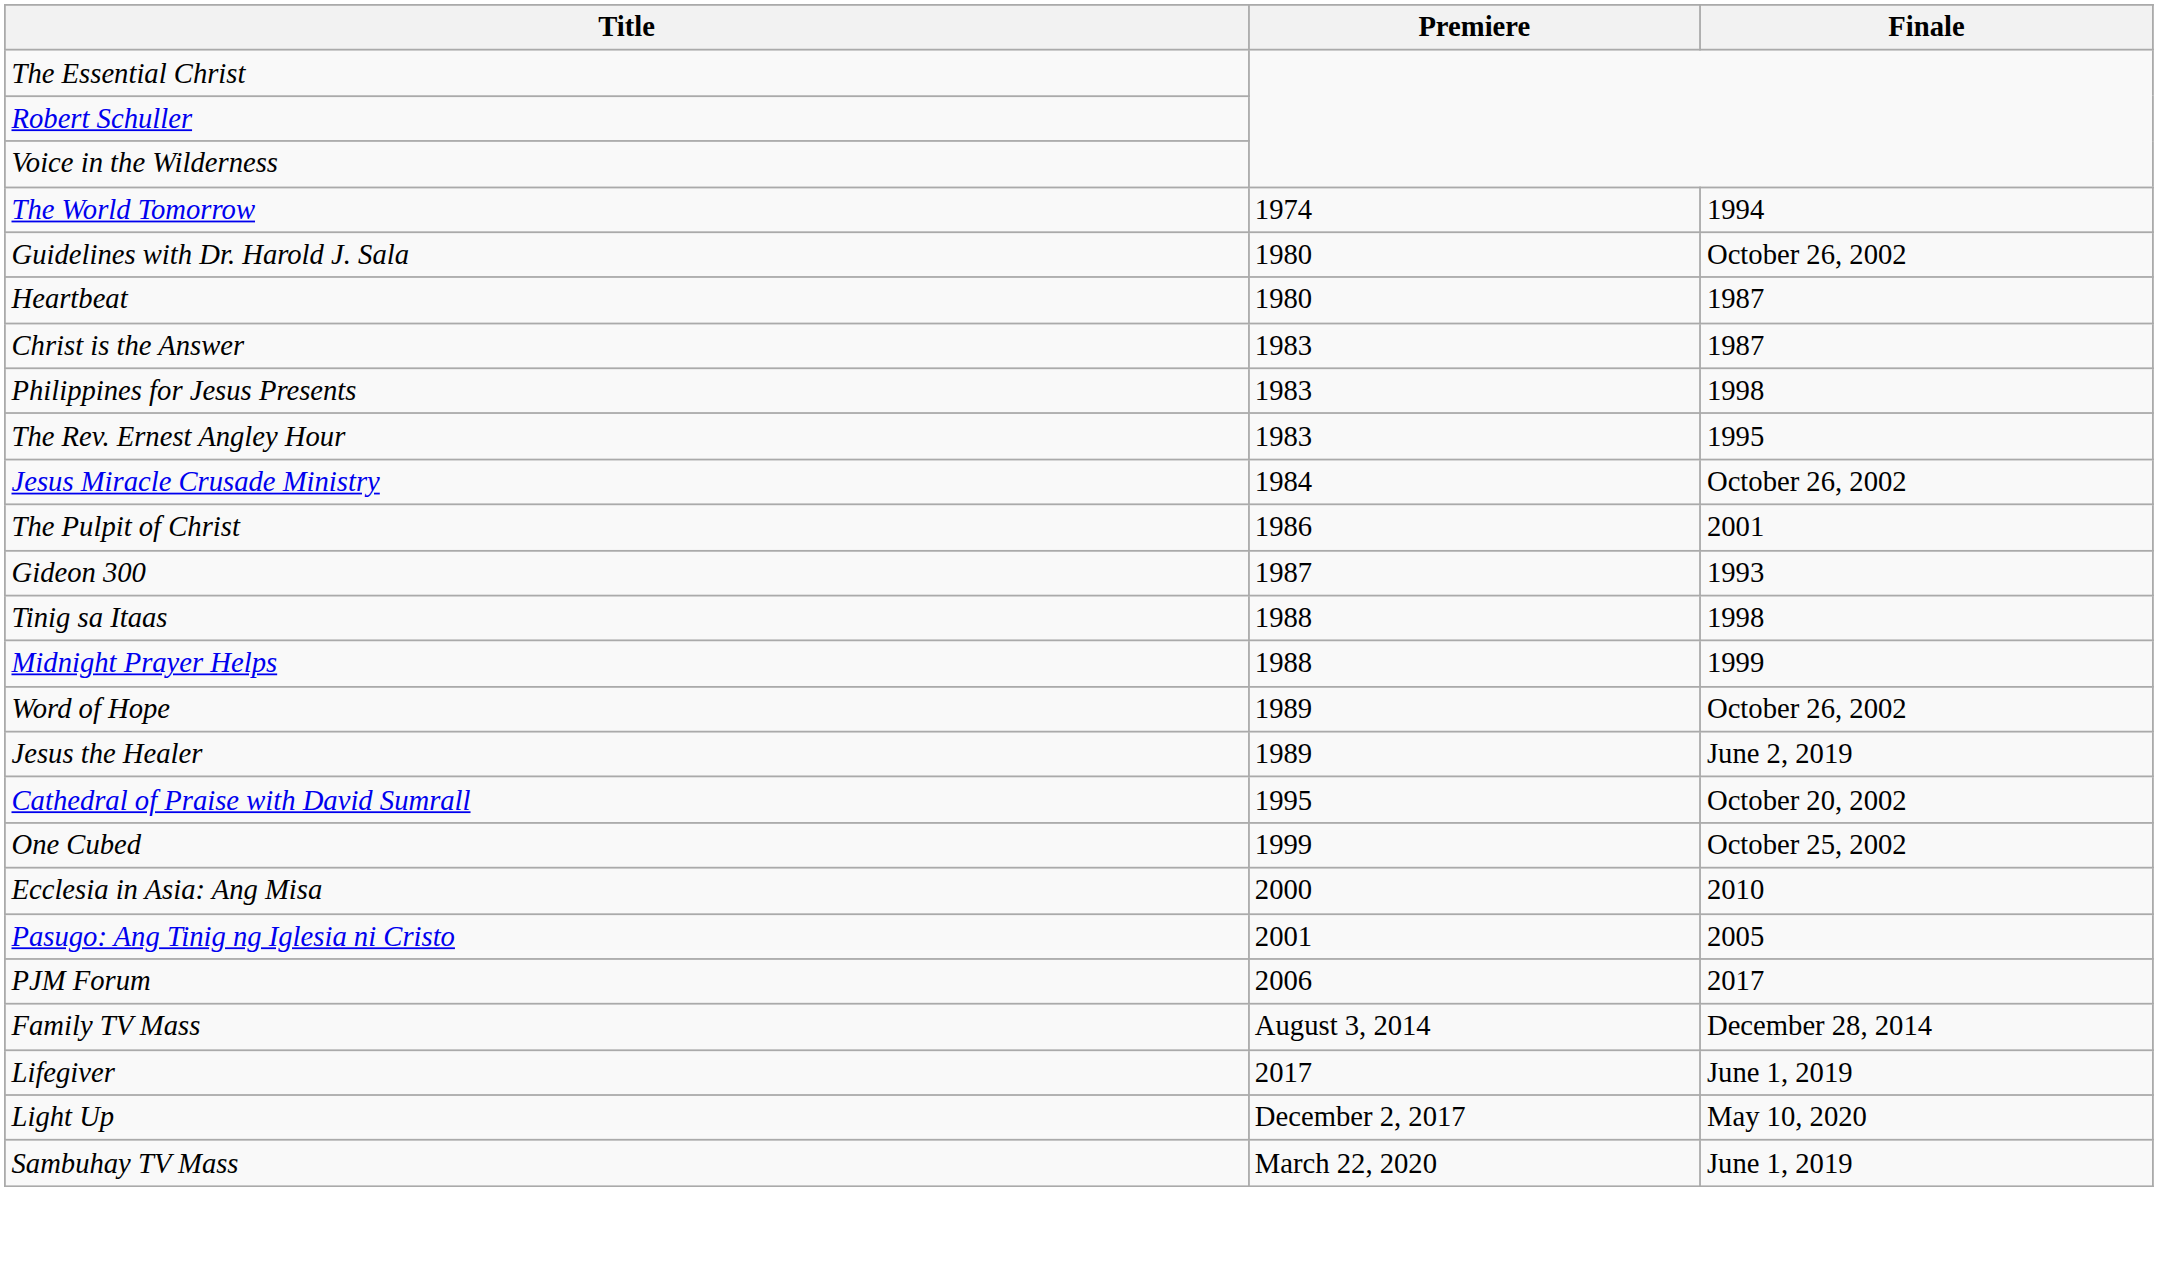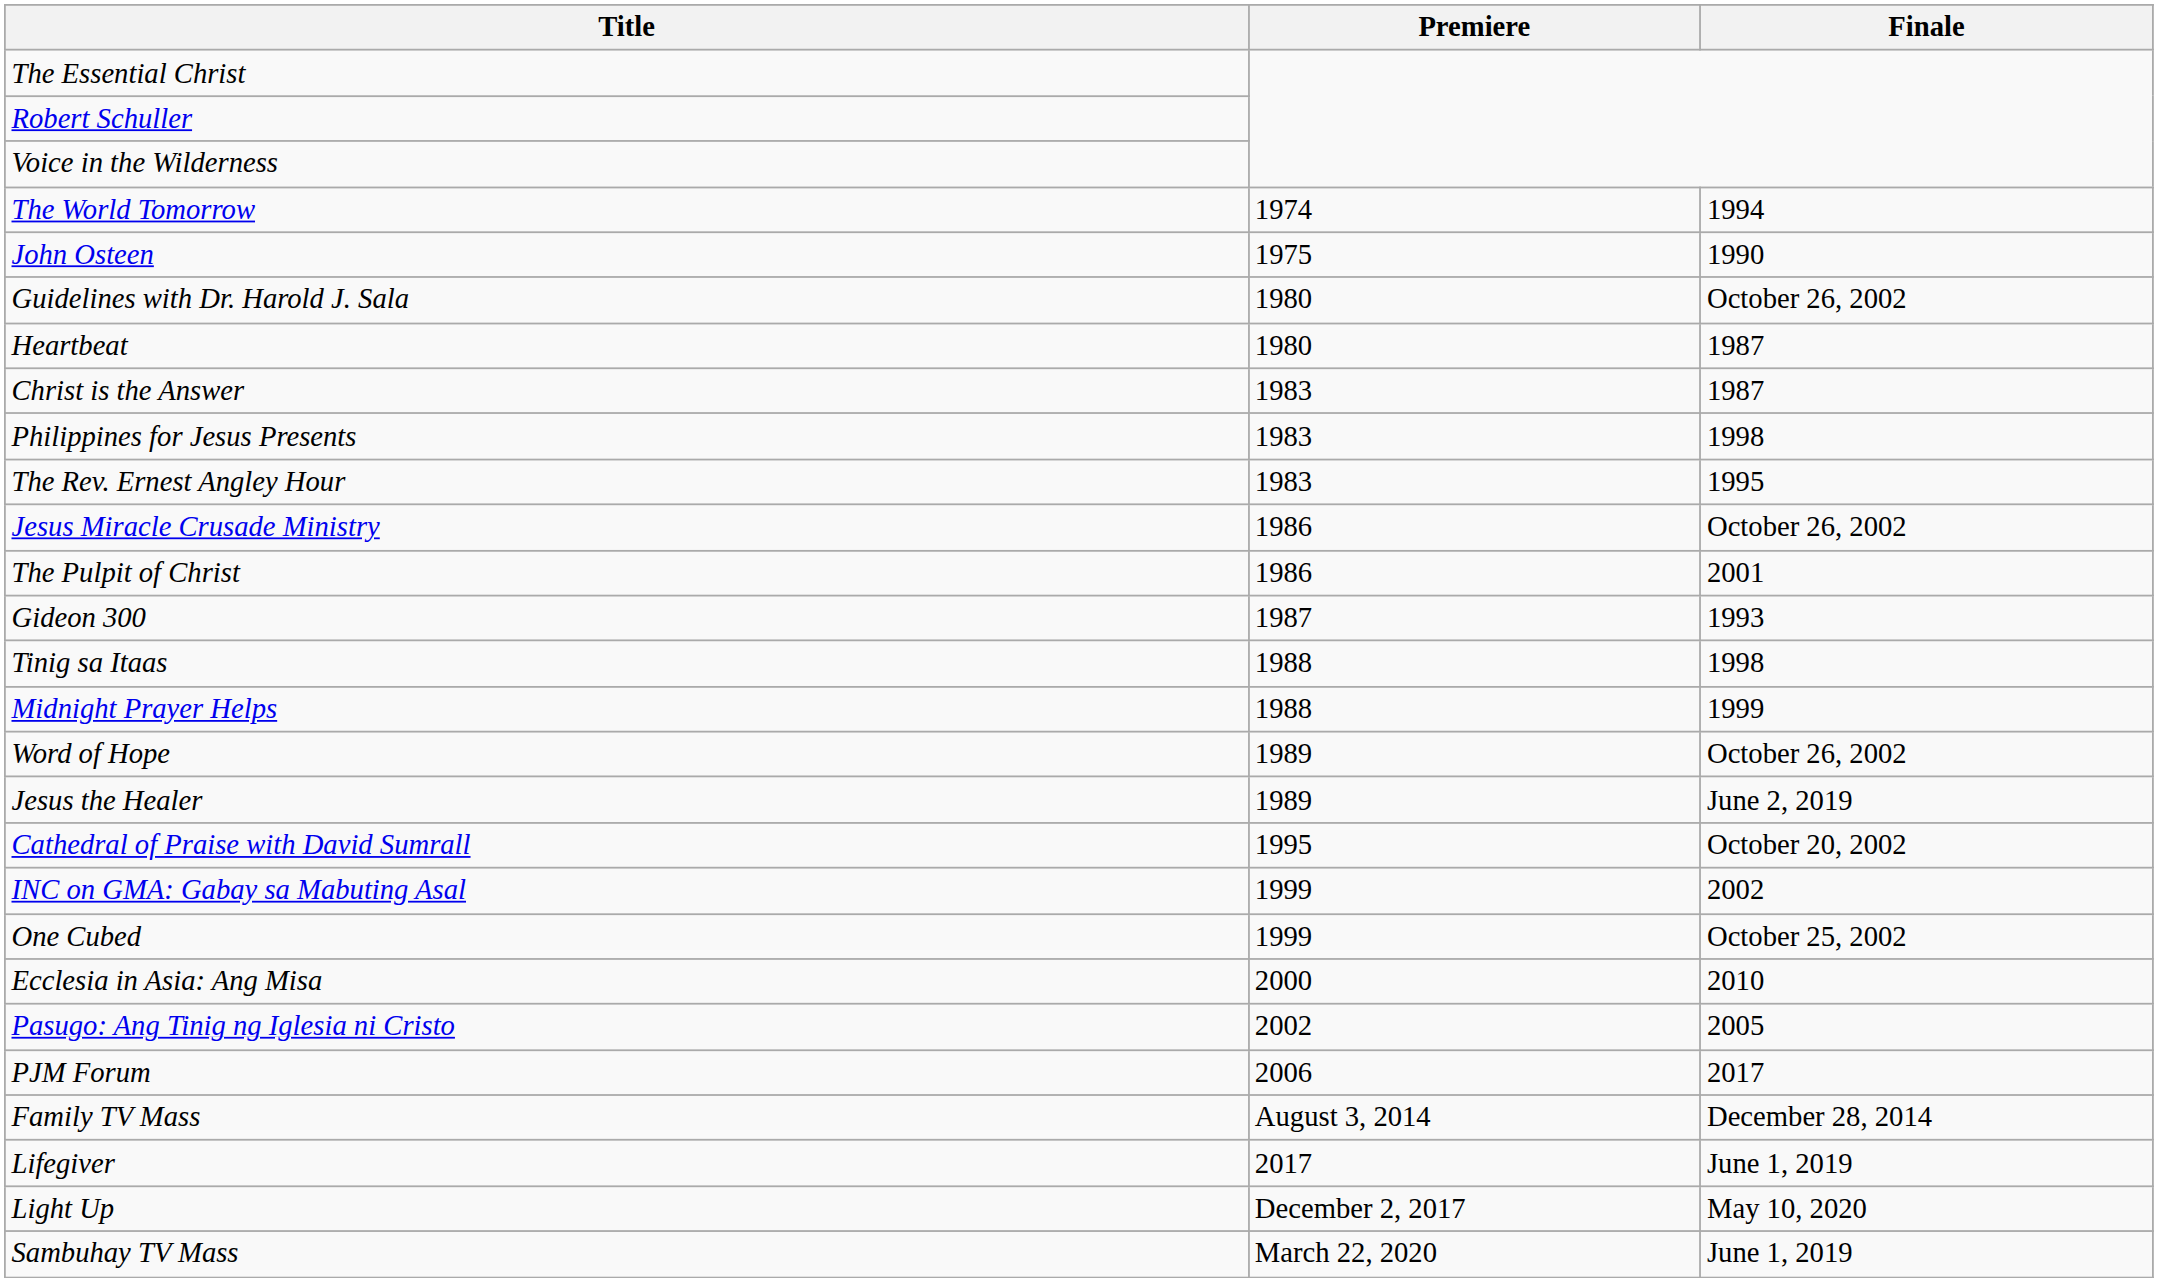+ row: John Osteen | 1975 | 1990
Jesus Miracle Crusade Ministry | Premiere: 1984 -> 1986
+ row: INC on GMA: Gabay sa Mabuting Asal | 1999 | 2002
Pasugo: Ang Tinig ng Iglesia ni Cristo | Premiere: 2001 -> 2002
